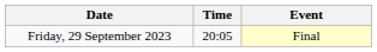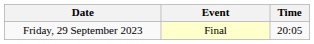columns swapped: Time <-> Event
